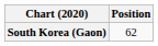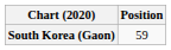South Korea (Gaon) | Position: 62 -> 59
